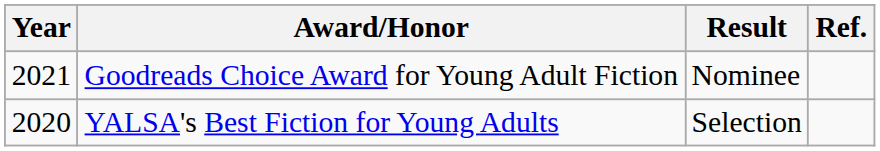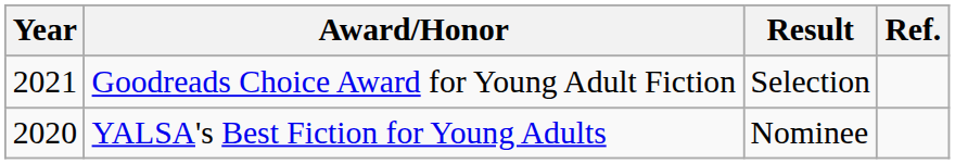Goodreads Choice Award for Young Adult Fiction | Result: Nominee -> Selection
YALSA's Best Fiction for Young Adults | Result: Selection -> Nominee
